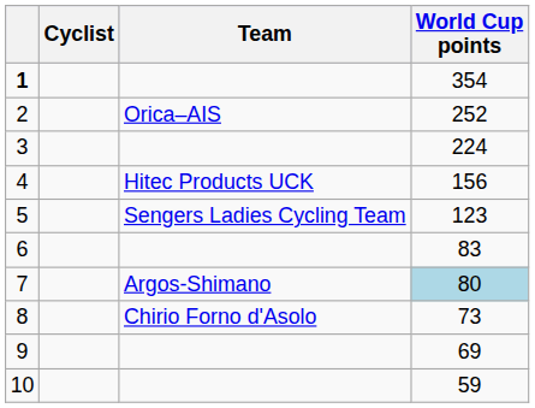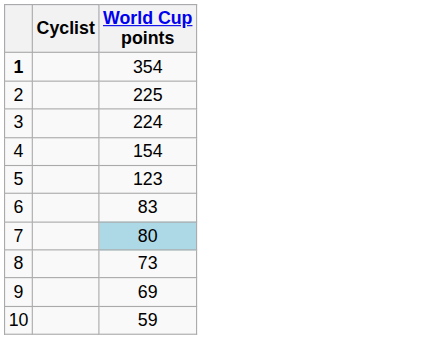- column: Team | Orica–AIS | Hitec Products UCK | Sengers Ladies Cycling Team | Argos-Shimano | Chirio Forno d'Asolo
2 | World Cup points: 252 -> 225
4 | World Cup points: 156 -> 154
